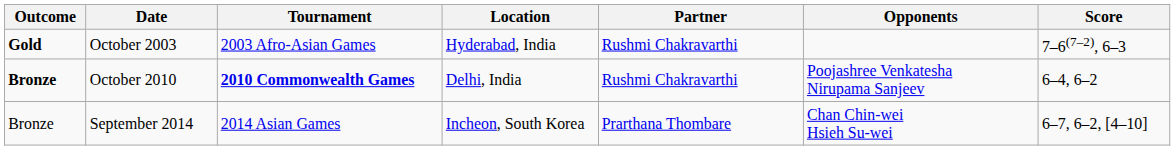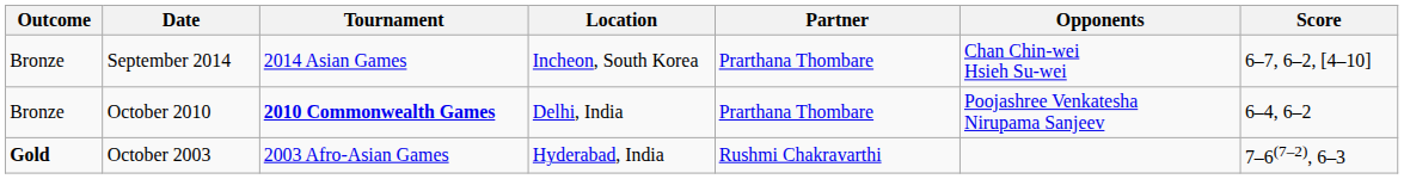rows swapped: October 2003 <-> September 2014
October 2010 | Outcome: bold -> normal
October 2010 | Partner: Rushmi Chakravarthi -> Prarthana Thombare
